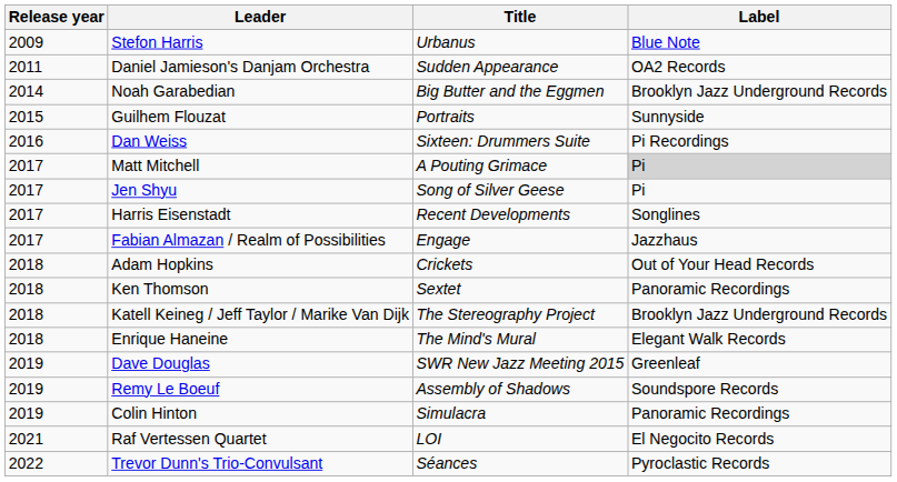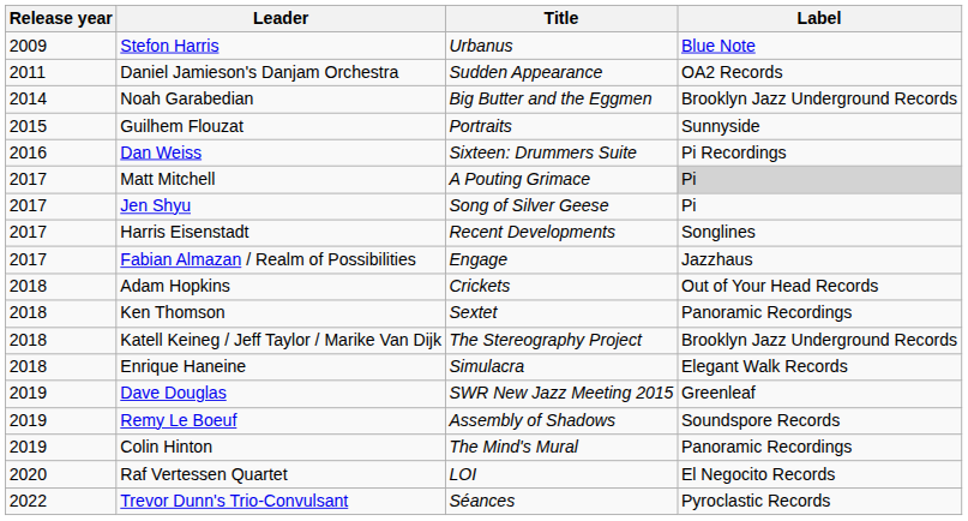Enrique Haneine | Title: The Mind's Mural -> Simulacra
Colin Hinton | Title: Simulacra -> The Mind's Mural
Raf Vertessen Quartet | Release year: 2021 -> 2020
